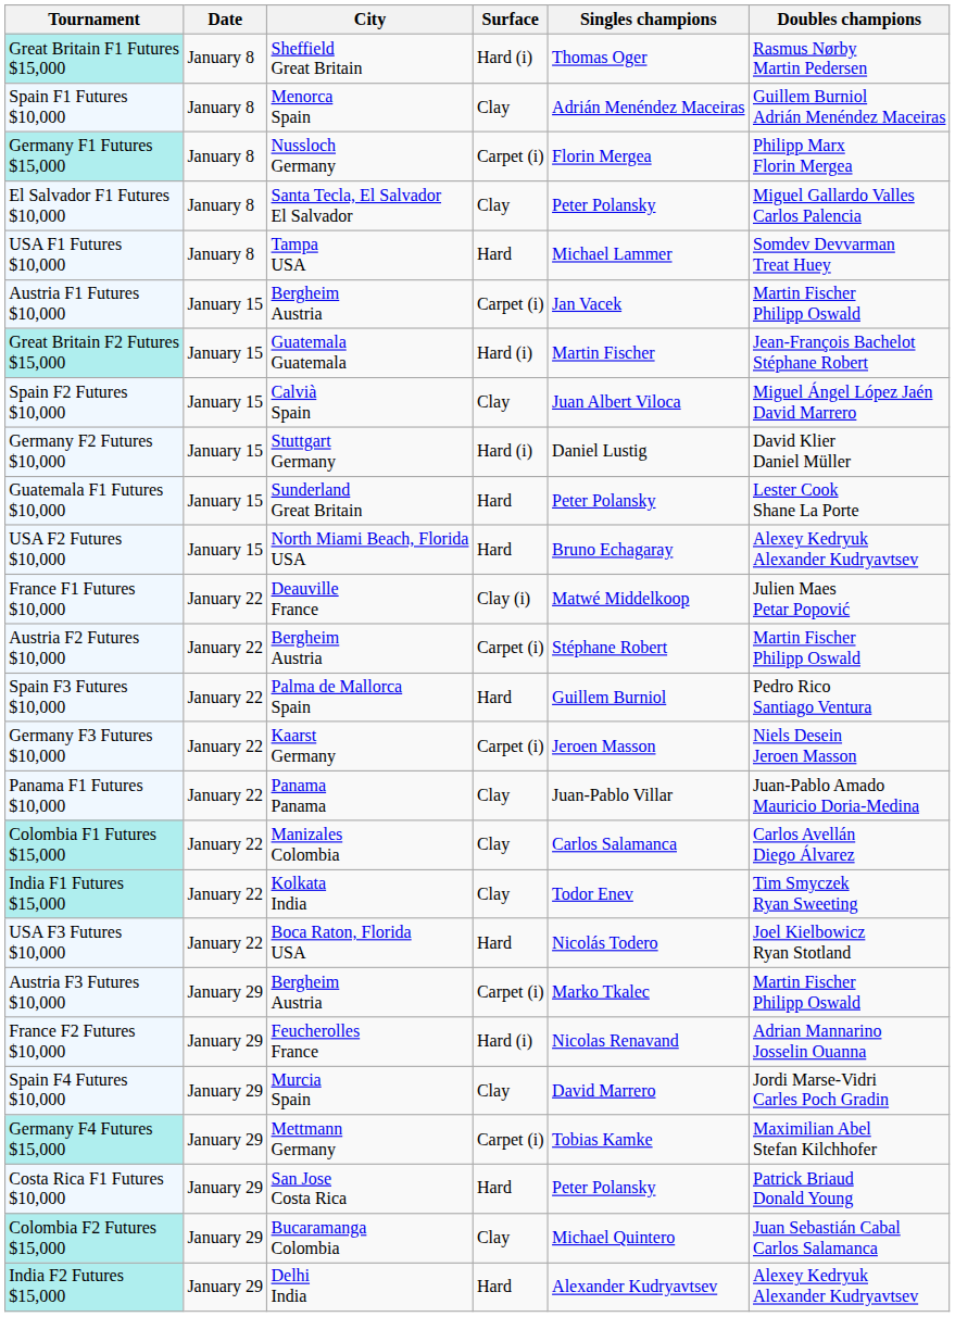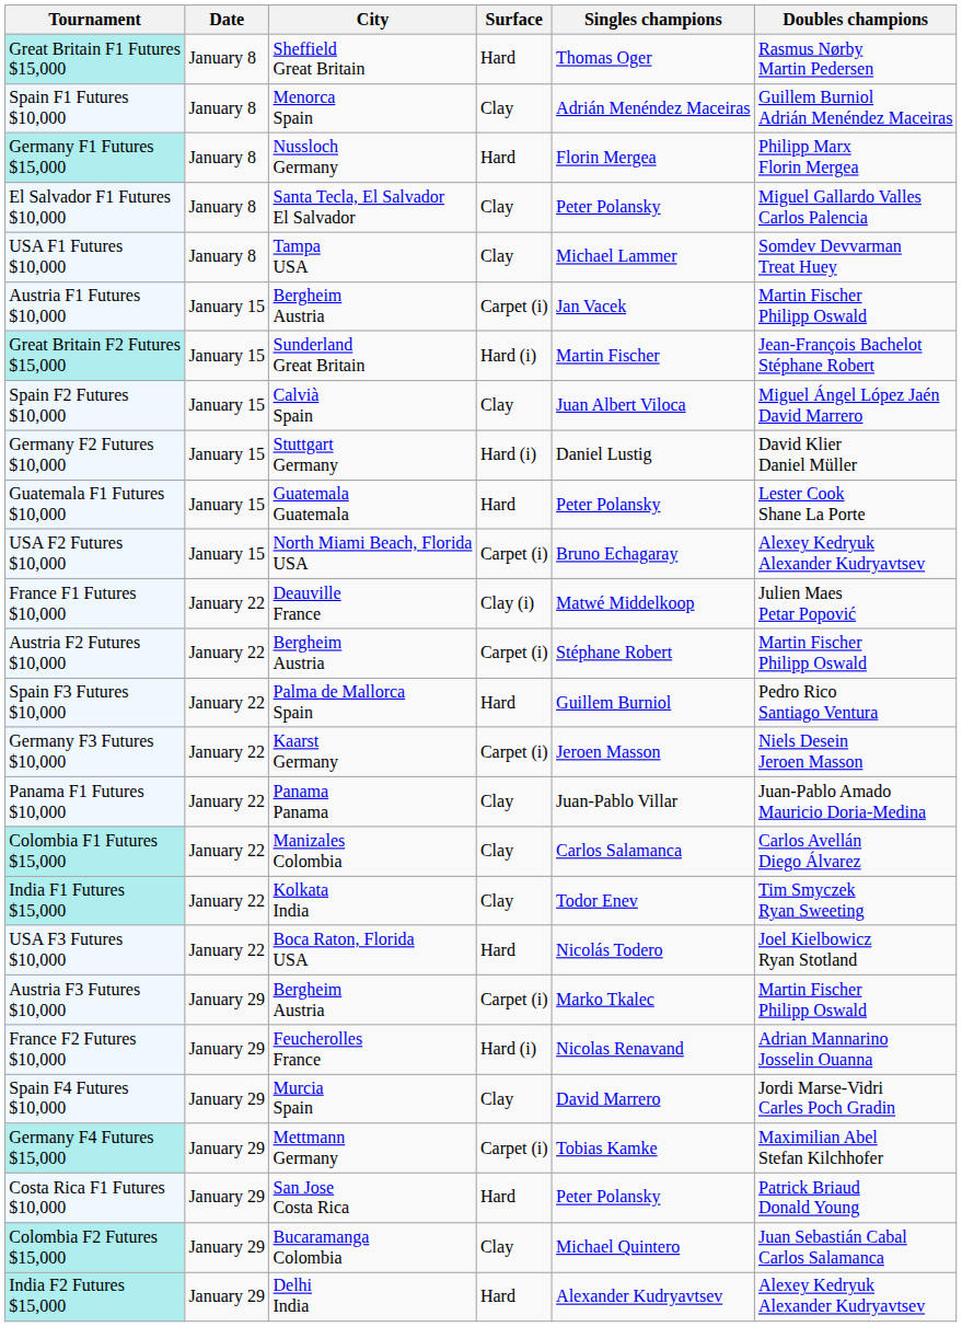Great Britain F1 Futures $15,000 | Surface: Hard (i) -> Hard
Germany F1 Futures $15,000 | Surface: Carpet (i) -> Hard
USA F1 Futures $10,000 | Surface: Hard -> Clay
Great Britain F2 Futures $15,000 | City: Guatemala Guatemala -> Sunderland Great Britain
Guatemala F1 Futures $10,000 | City: Sunderland Great Britain -> Guatemala Guatemala
USA F2 Futures $10,000 | Surface: Hard -> Carpet (i)
